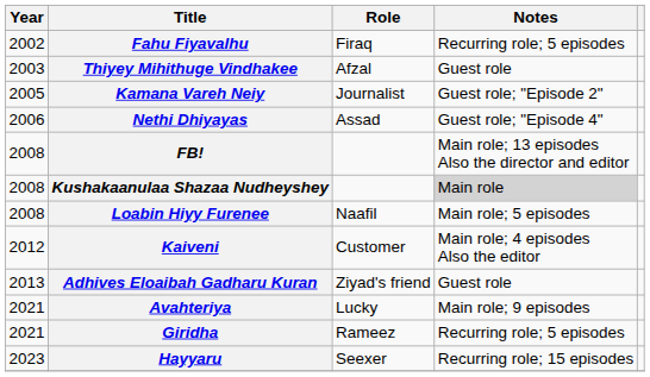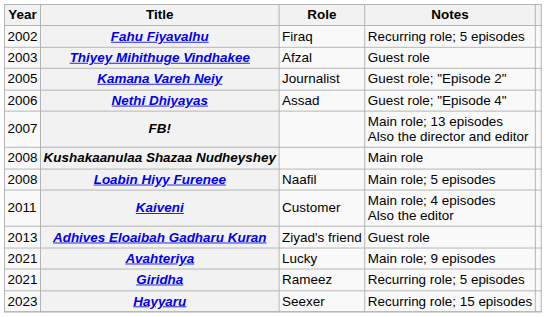FB! | Year: 2008 -> 2007
Kushakaanulaa Shazaa Nudheyshey | Notes: lightgrey background -> no background
Kaiveni | Year: 2012 -> 2011
